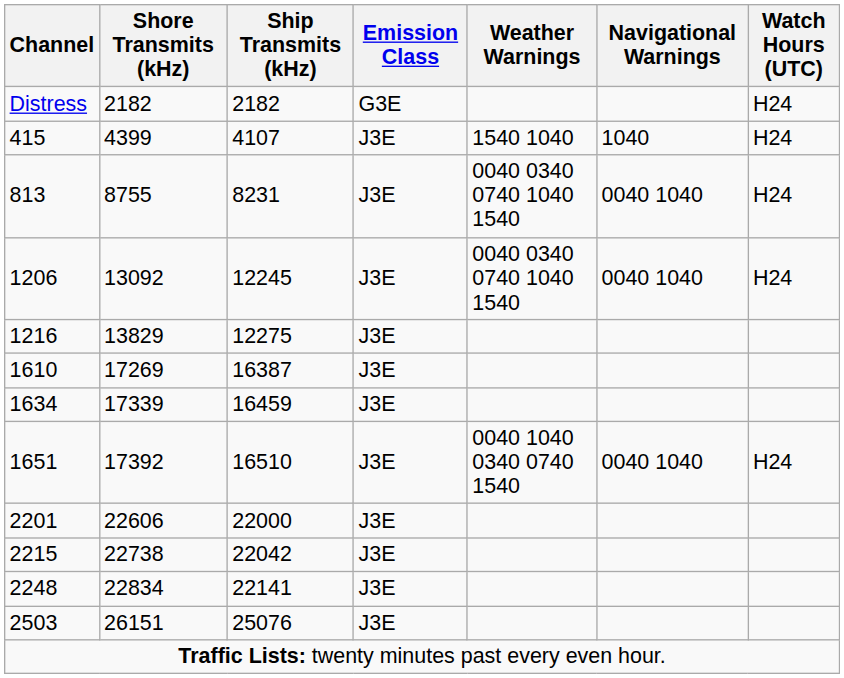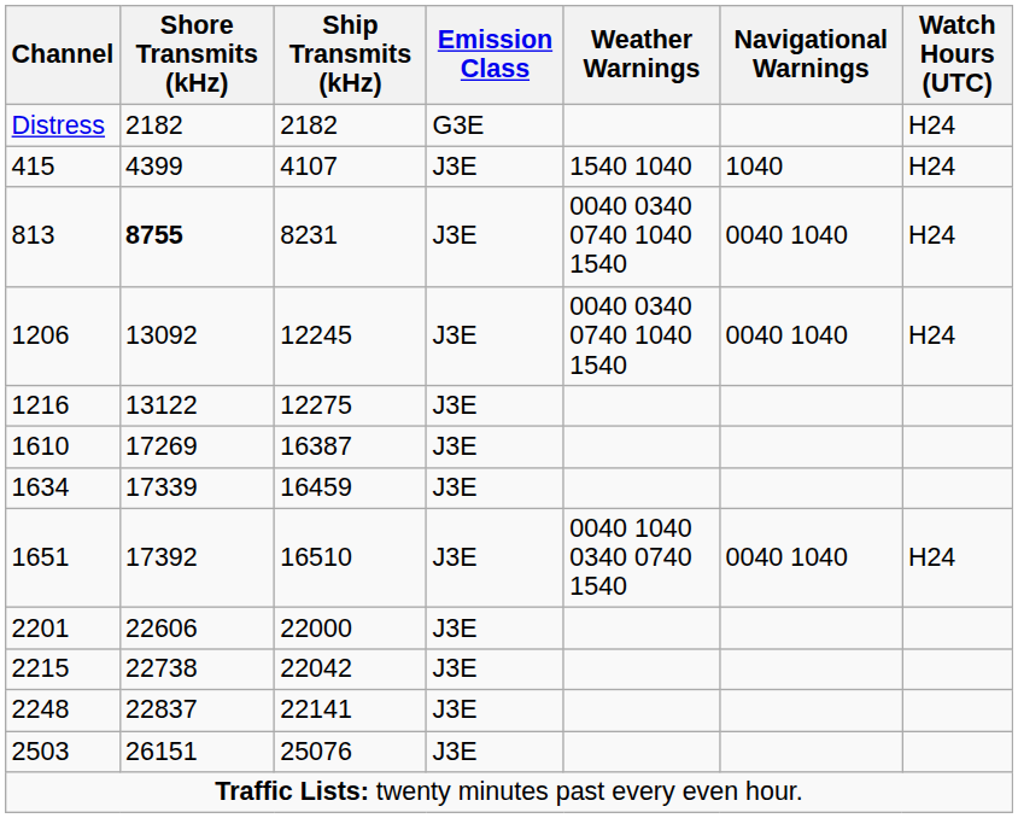813 | Shore Transmits (kHz): normal -> bold
1216 | Shore Transmits (kHz): 13829 -> 13122
2248 | Shore Transmits (kHz): 22834 -> 22837
